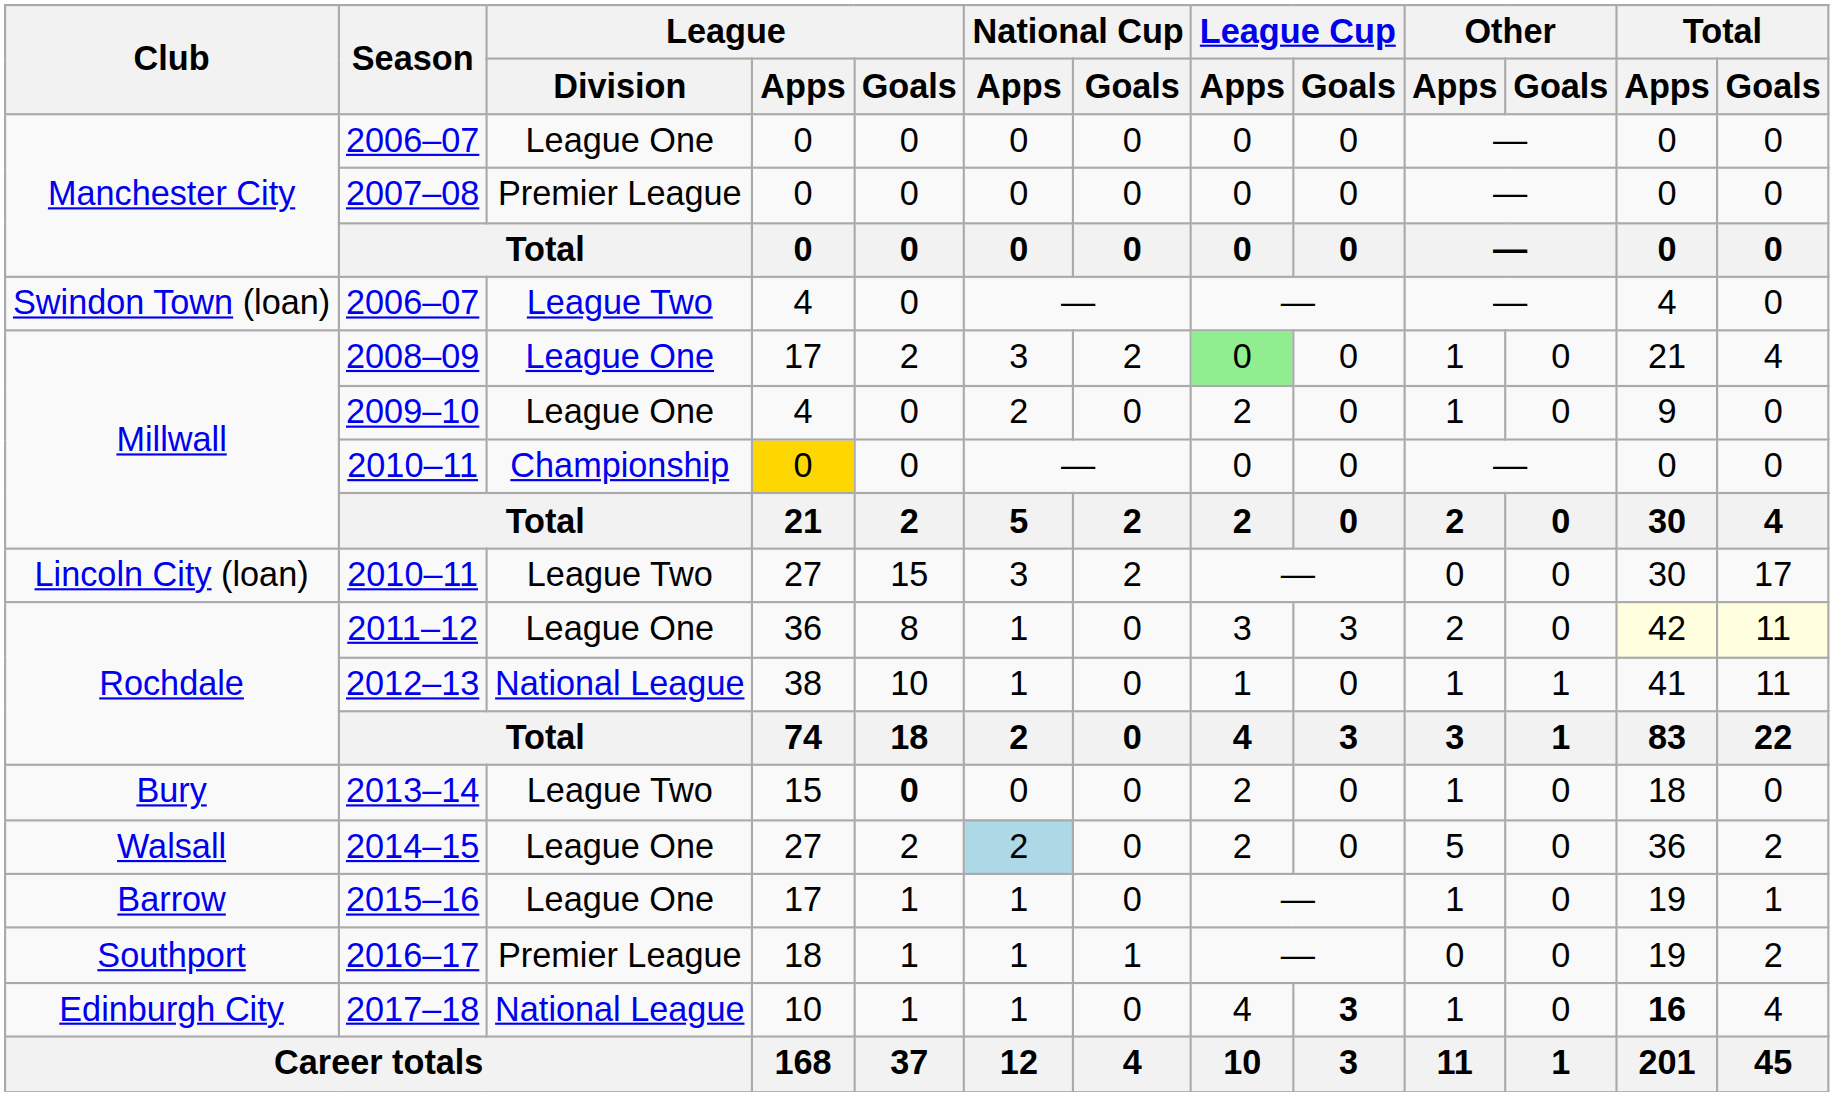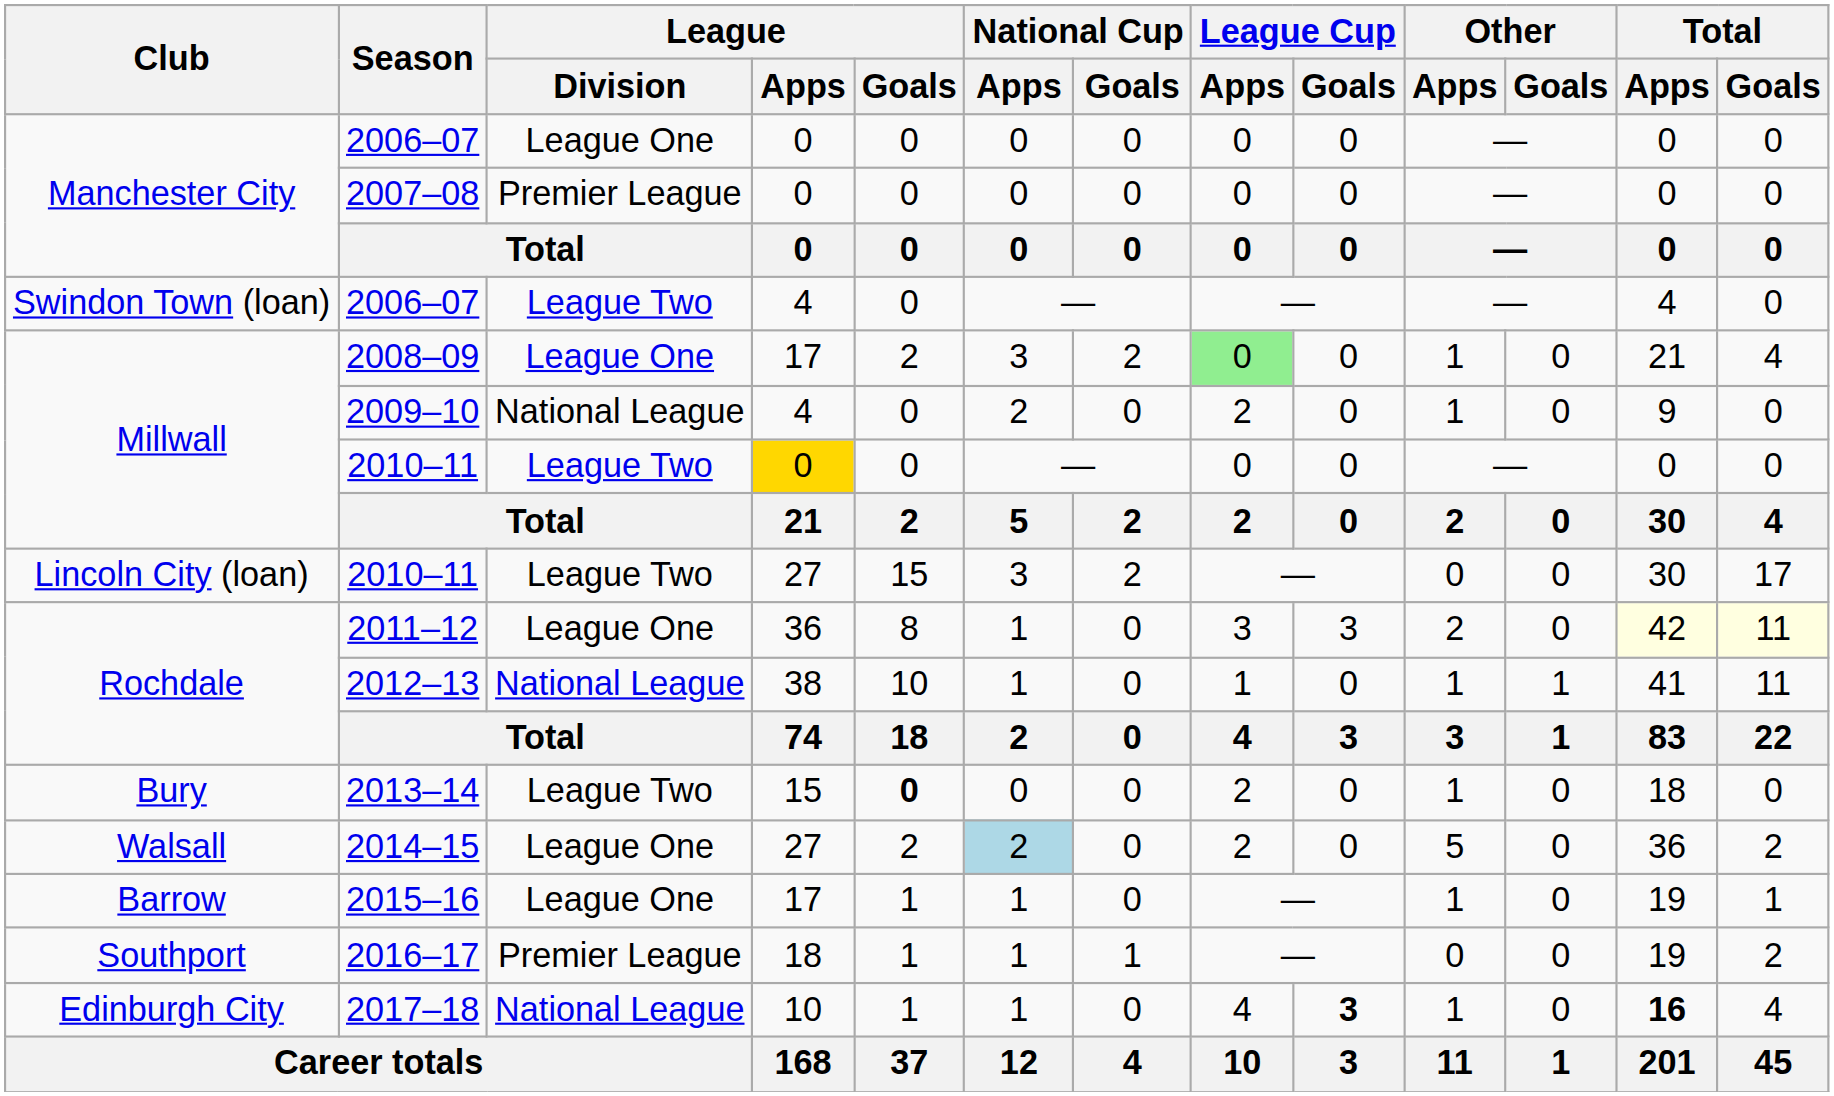2009–10 | League / Division: League One -> National League
Millwall / 2010–11 | League / Division: Championship -> League Two
